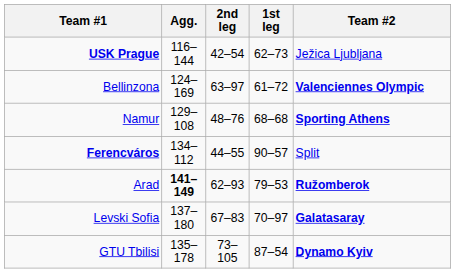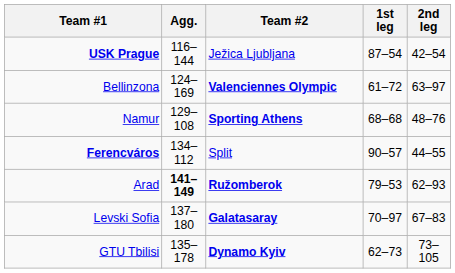columns swapped: Team #2 <-> 2nd leg
USK Prague | 1st leg: 62–73 -> 87–54
GTU Tbilisi | 1st leg: 87–54 -> 62–73
